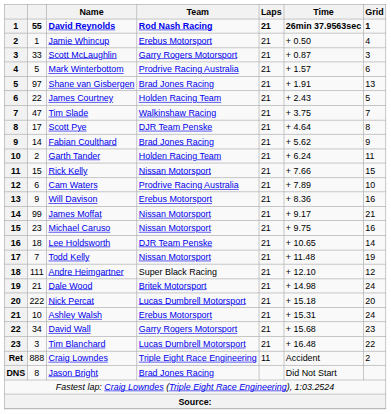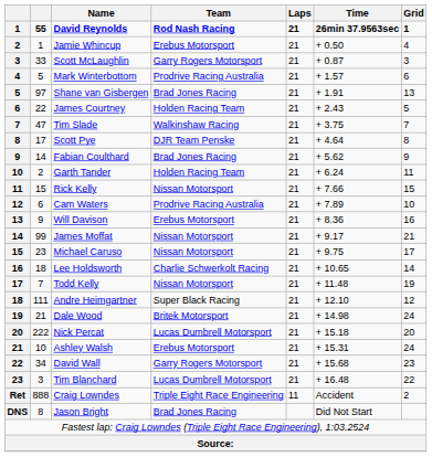Michael Caruso | Grid: 16 -> 17
Lee Holdsworth | Team: DJR Team Penske -> Charlie Schwerkolt Racing
